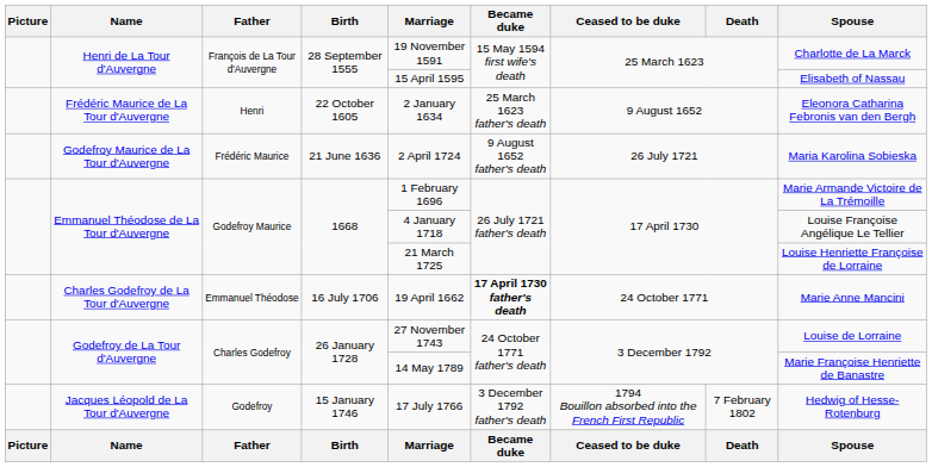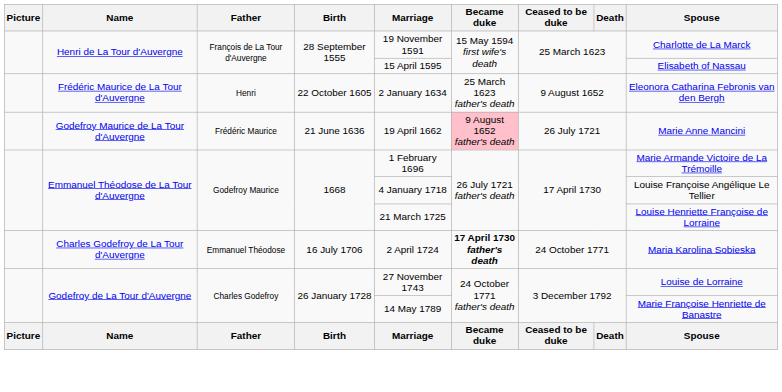Godefroy Maurice de La Tour d'Auvergne | Marriage: 2 April 1724 -> 19 April 1662
Godefroy Maurice de La Tour d'Auvergne | Became duke: no background -> pink background
Godefroy Maurice de La Tour d'Auvergne | Spouse: Maria Karolina Sobieska -> Marie Anne Mancini
Charles Godefroy de La Tour d'Auvergne | Marriage: 19 April 1662 -> 2 April 1724
Charles Godefroy de La Tour d'Auvergne | Spouse: Marie Anne Mancini -> Maria Karolina Sobieska
- row: Jacques Léopold de La Tour d'Auvergne | Godefroy | 15 January 1746 | 17 July 1766 | 3 December 1792 father's death | 1794 Bouillon absorbed into the French First Republic | 7 February 1802 | Hedwig of Hesse-Rotenburg
